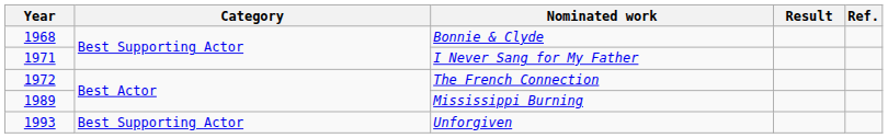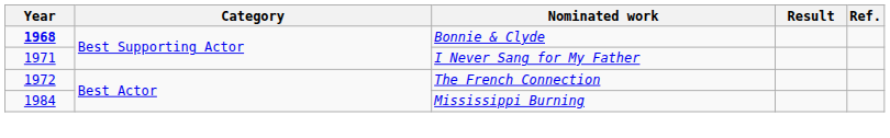Bonnie & Clyde | Year: normal -> bold
Mississippi Burning | Year: 1989 -> 1984
- row: 1993 | Best Supporting Actor | Unforgiven
